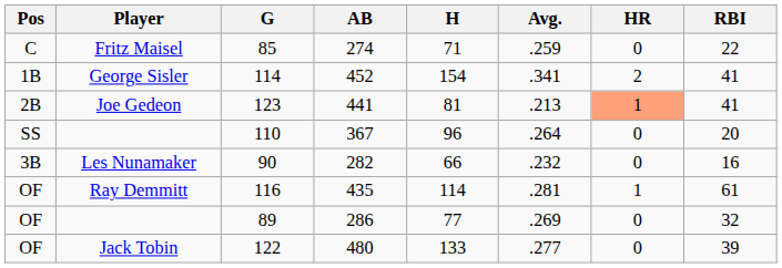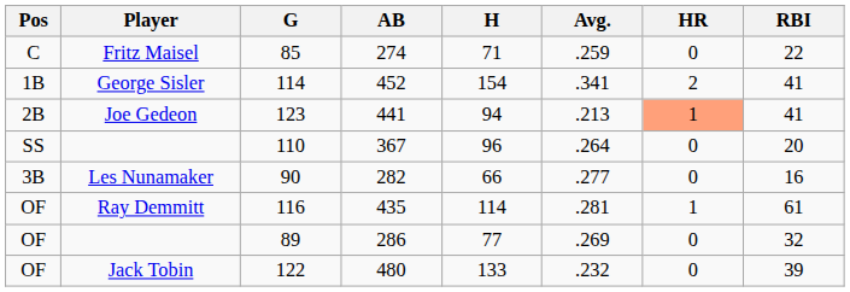123 | H: 81 -> 94
90 | Avg.: .232 -> .277
122 | Avg.: .277 -> .232
